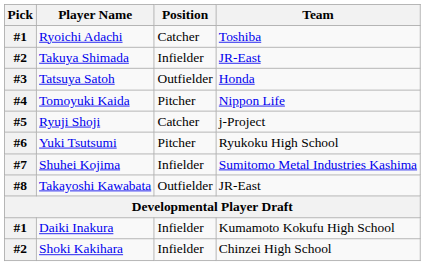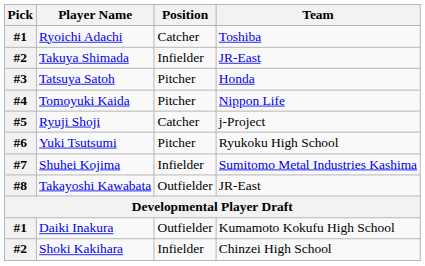Tatsuya Satoh | Position: Outfielder -> Pitcher
Daiki Inakura | Position: Infielder -> Outfielder
